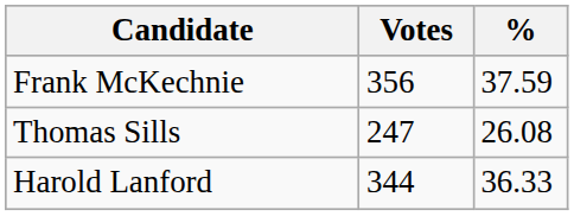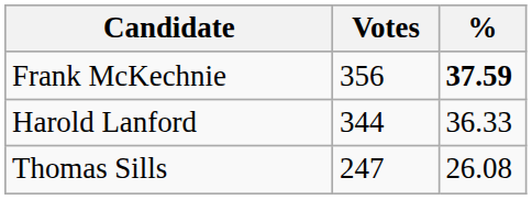Frank McKechnie | %: normal -> bold
rows swapped: Harold Lanford <-> Thomas Sills
